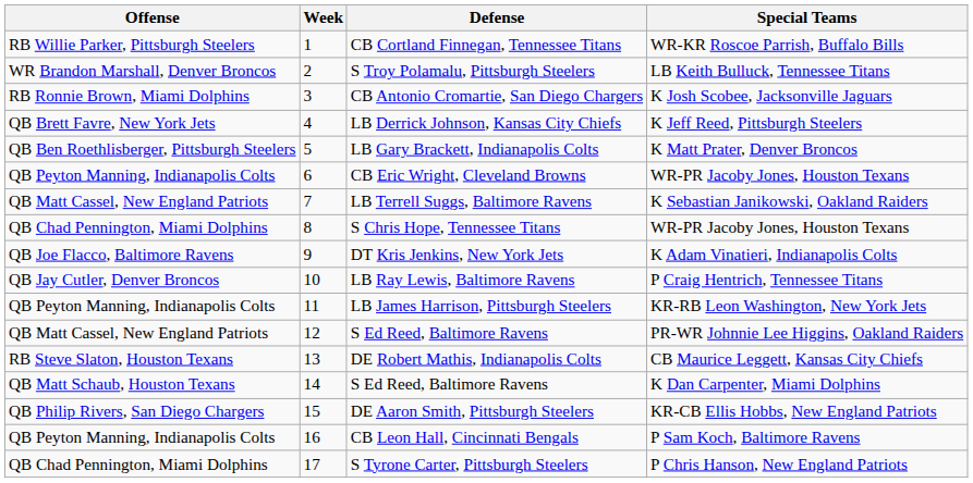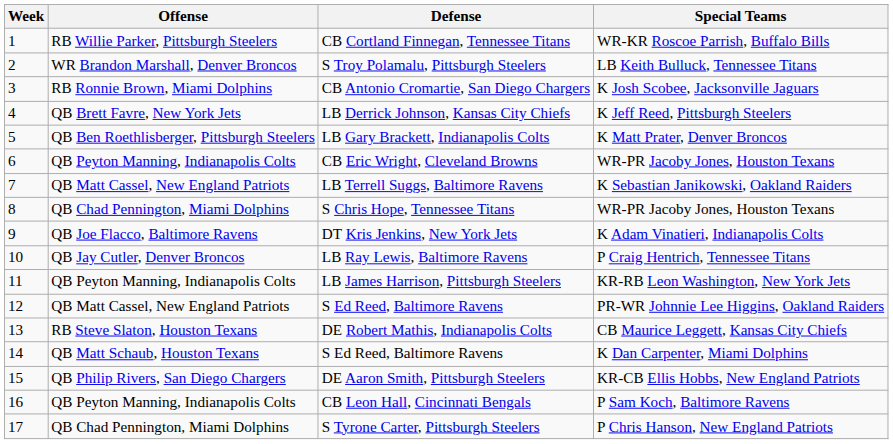columns swapped: Week <-> Offense
